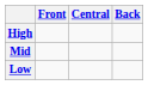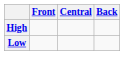- row: Mid
